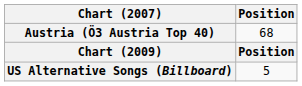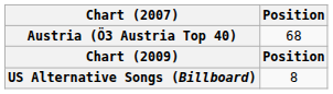US Alternative Songs (Billboard) | Position: 5 -> 8
